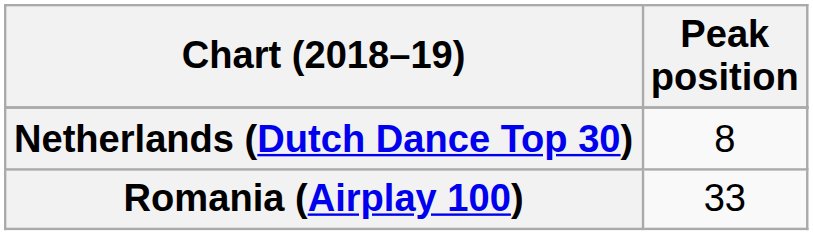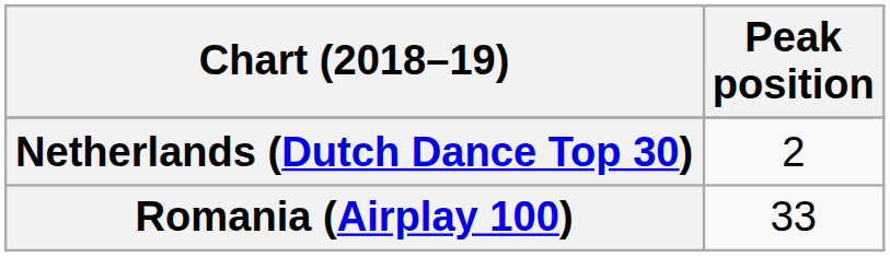Netherlands (Dutch Dance Top 30) | Peak position: 8 -> 2
